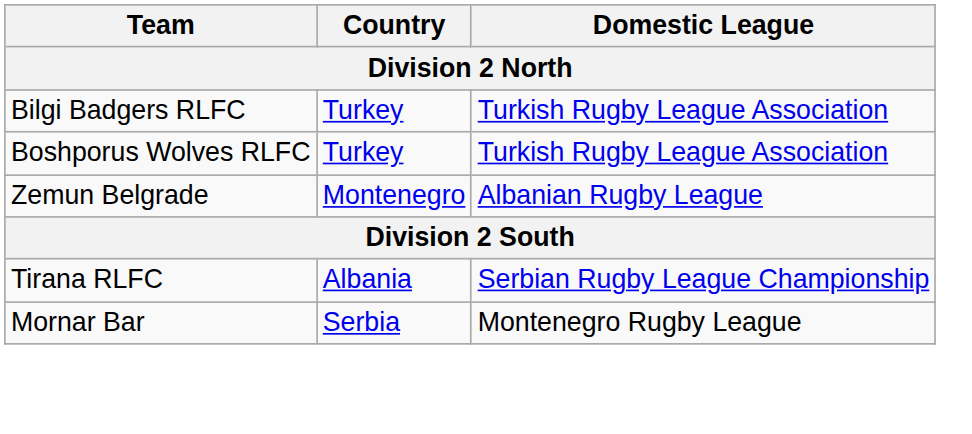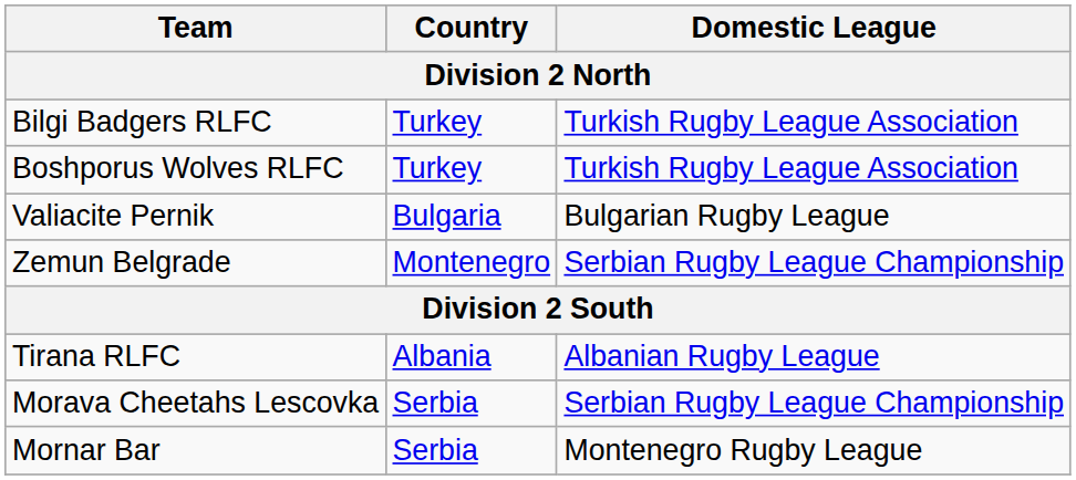+ row: Valiacite Pernik | Bulgaria | Bulgarian Rugby League
Zemun Belgrade | Domestic League: Albanian Rugby League -> Serbian Rugby League Championship
Tirana RLFC | Domestic League: Serbian Rugby League Championship -> Albanian Rugby League
+ row: Morava Cheetahs Lescovka | Serbia | Serbian Rugby League Championship
